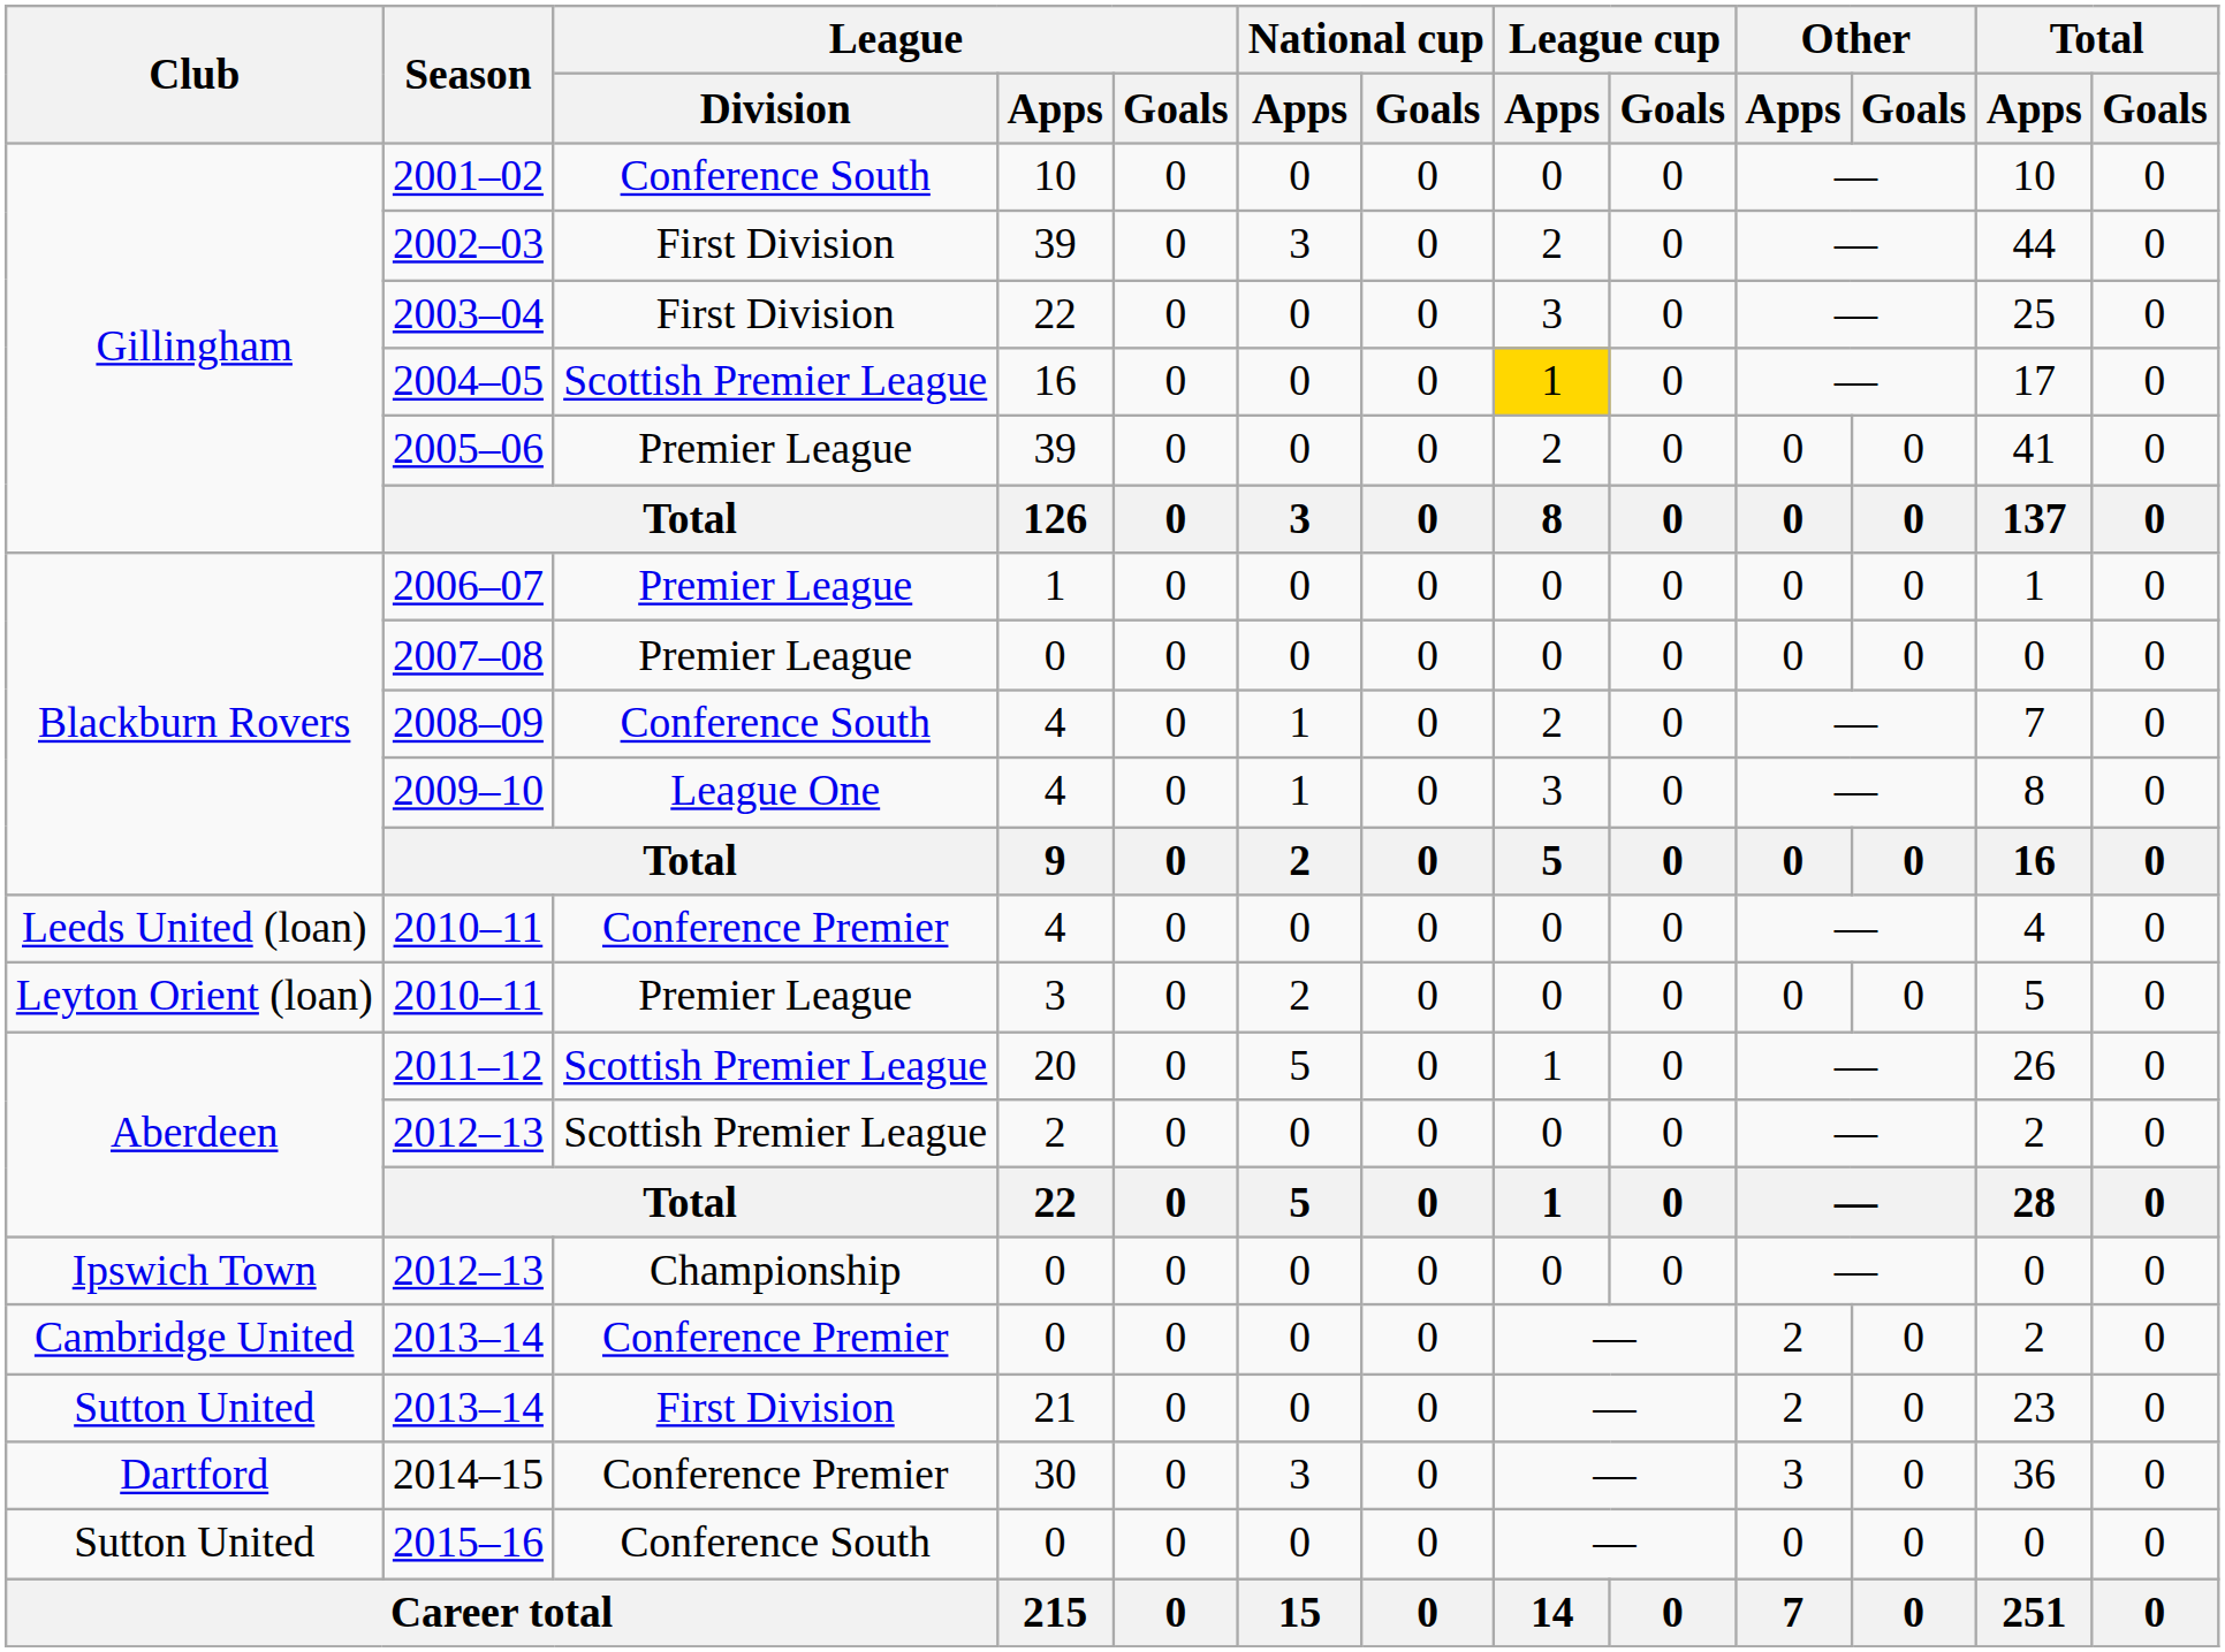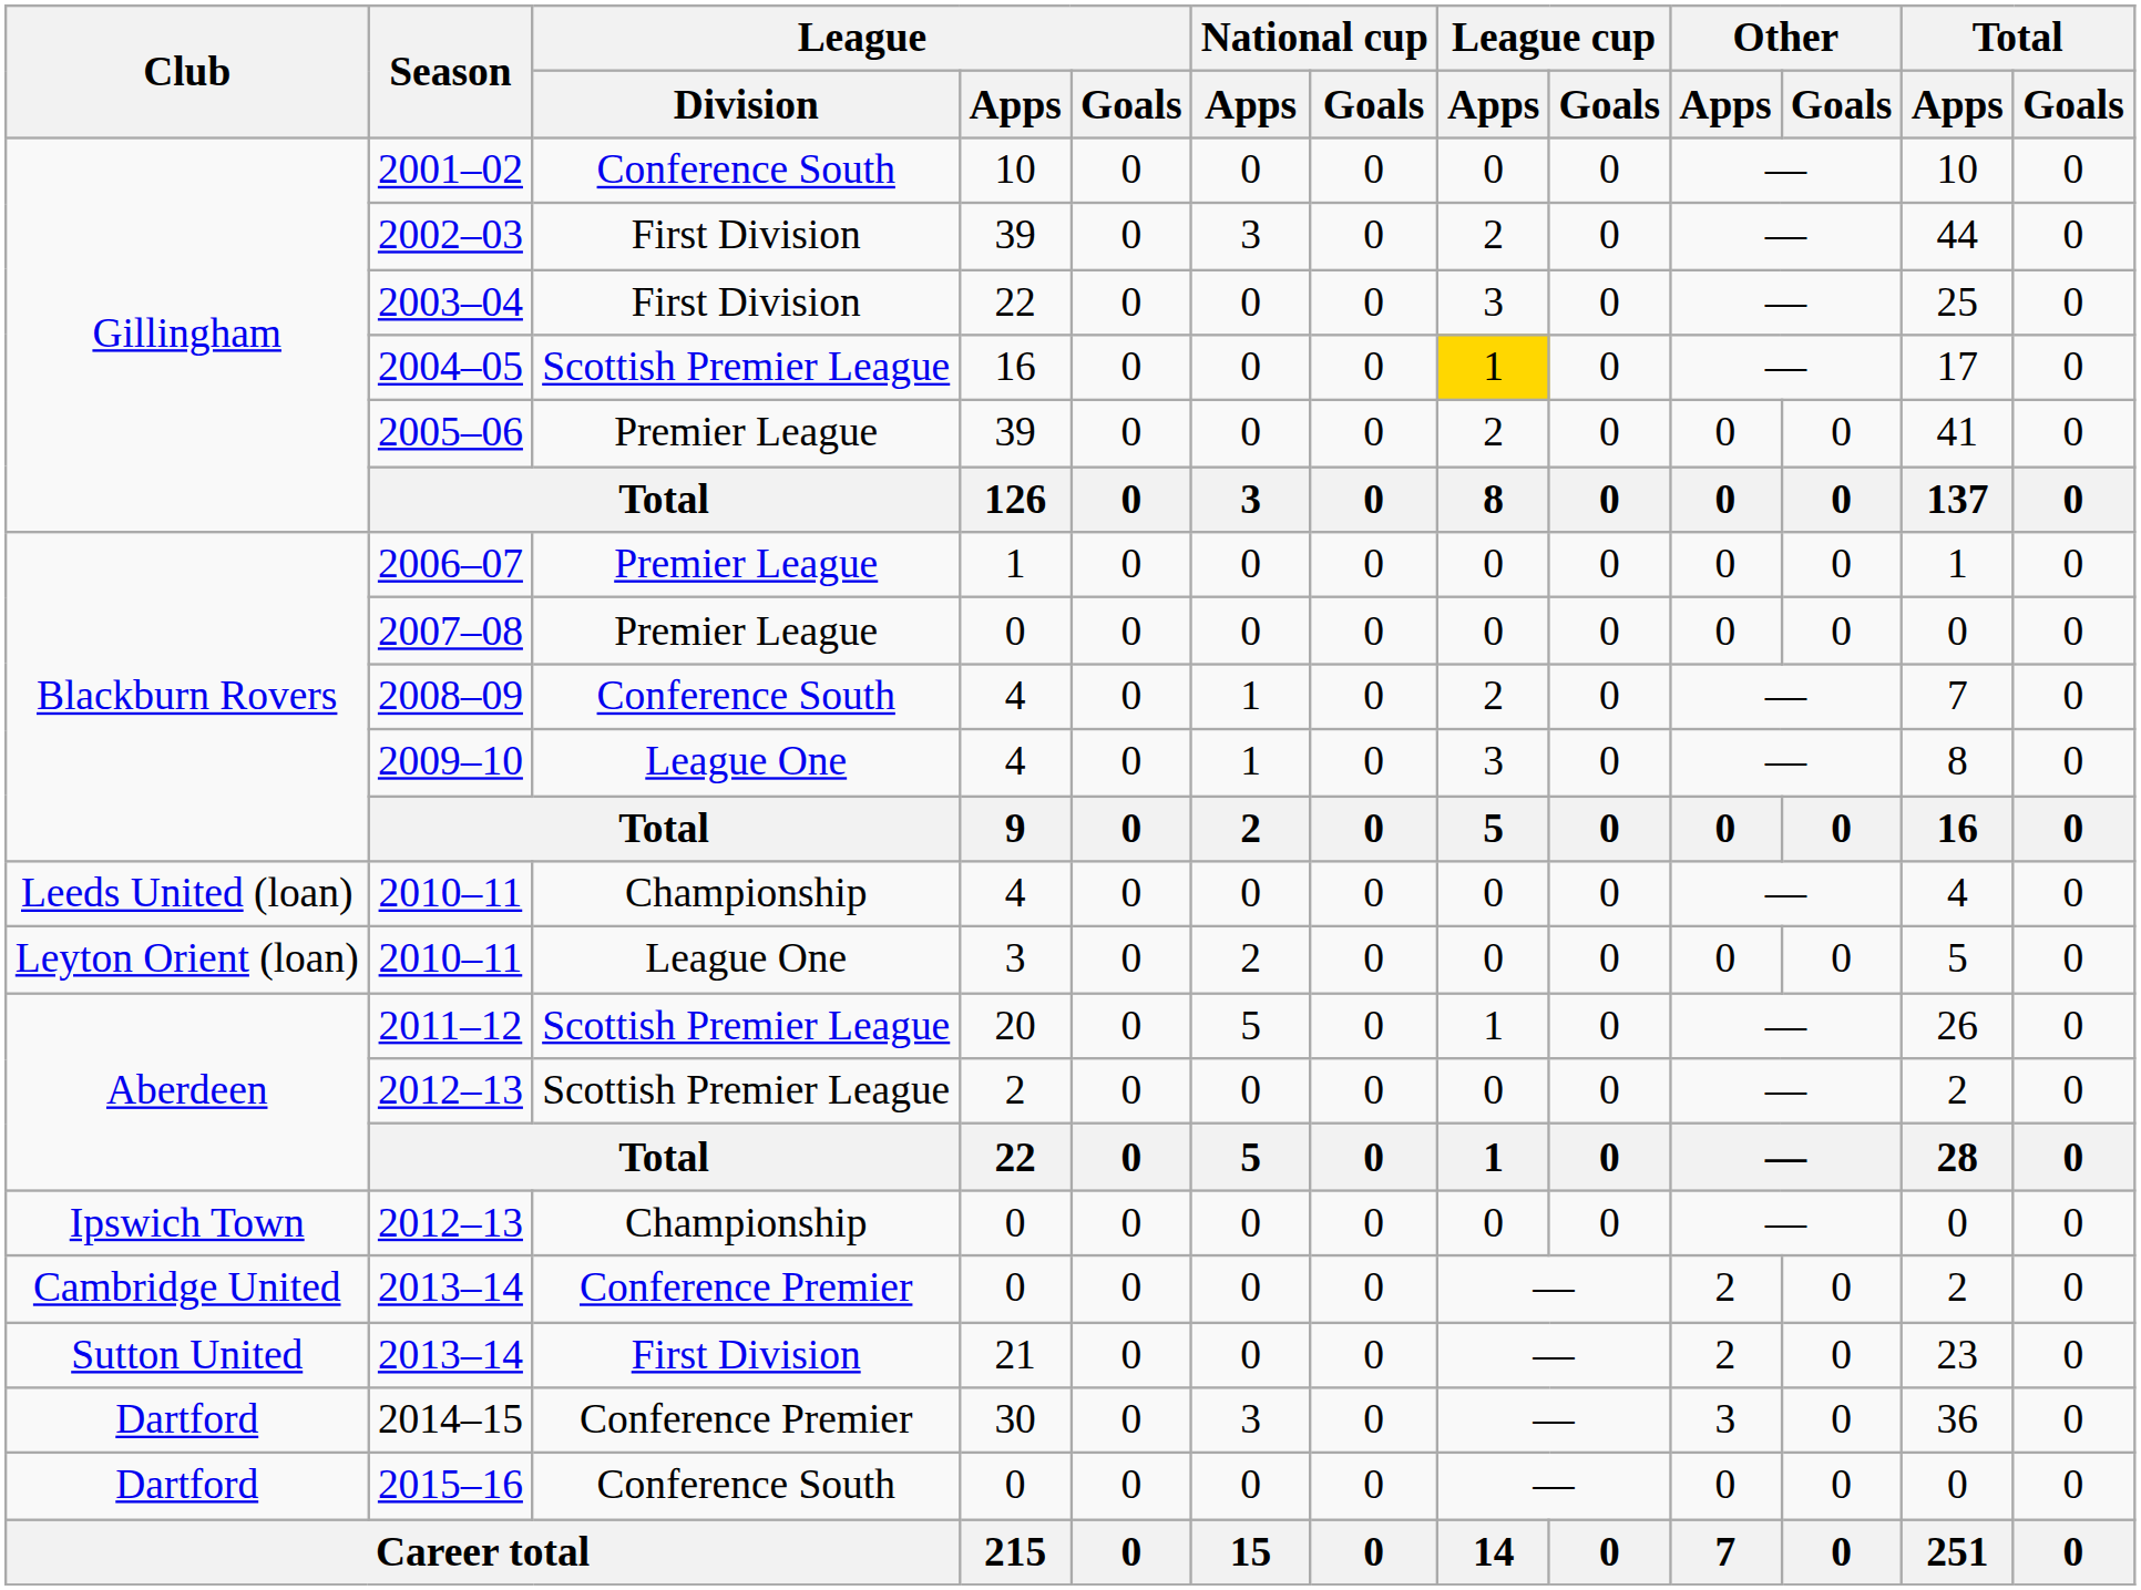2010–11 / 4 | League / Division: Conference Premier -> Championship
2010–11 / 3 | League / Division: Premier League -> League One
2015–16 | Club: Sutton United -> Dartford
